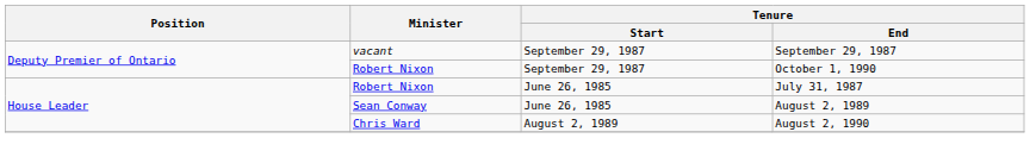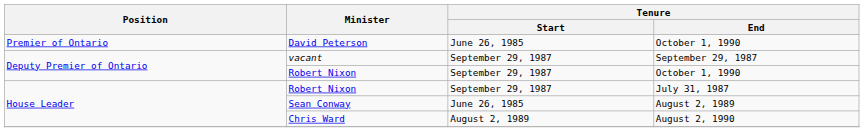+ row: Premier of Ontario | David Peterson | June 26, 1985 | October 1, 1990
Robert Nixon / July 31, 1987 | Tenure / Start: June 26, 1985 -> September 29, 1987
